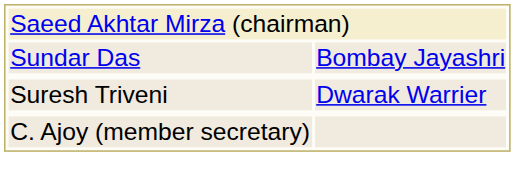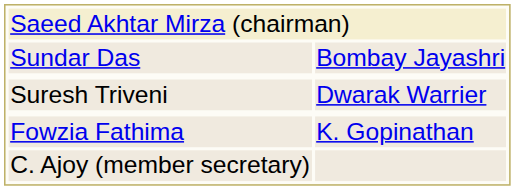+ row: Fowzia Fathima | K. Gopinathan
